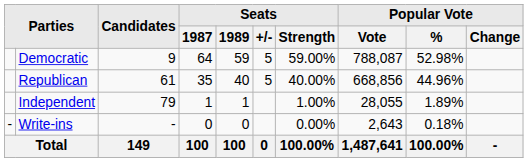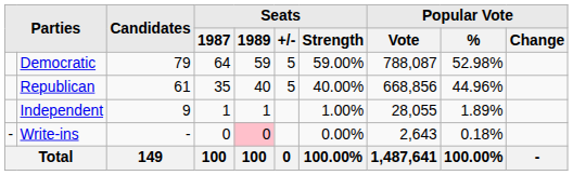Democratic | Candidates: 9 -> 79
Independent | Candidates: 79 -> 9
Write-ins | Seats / 1989: no background -> pink background
